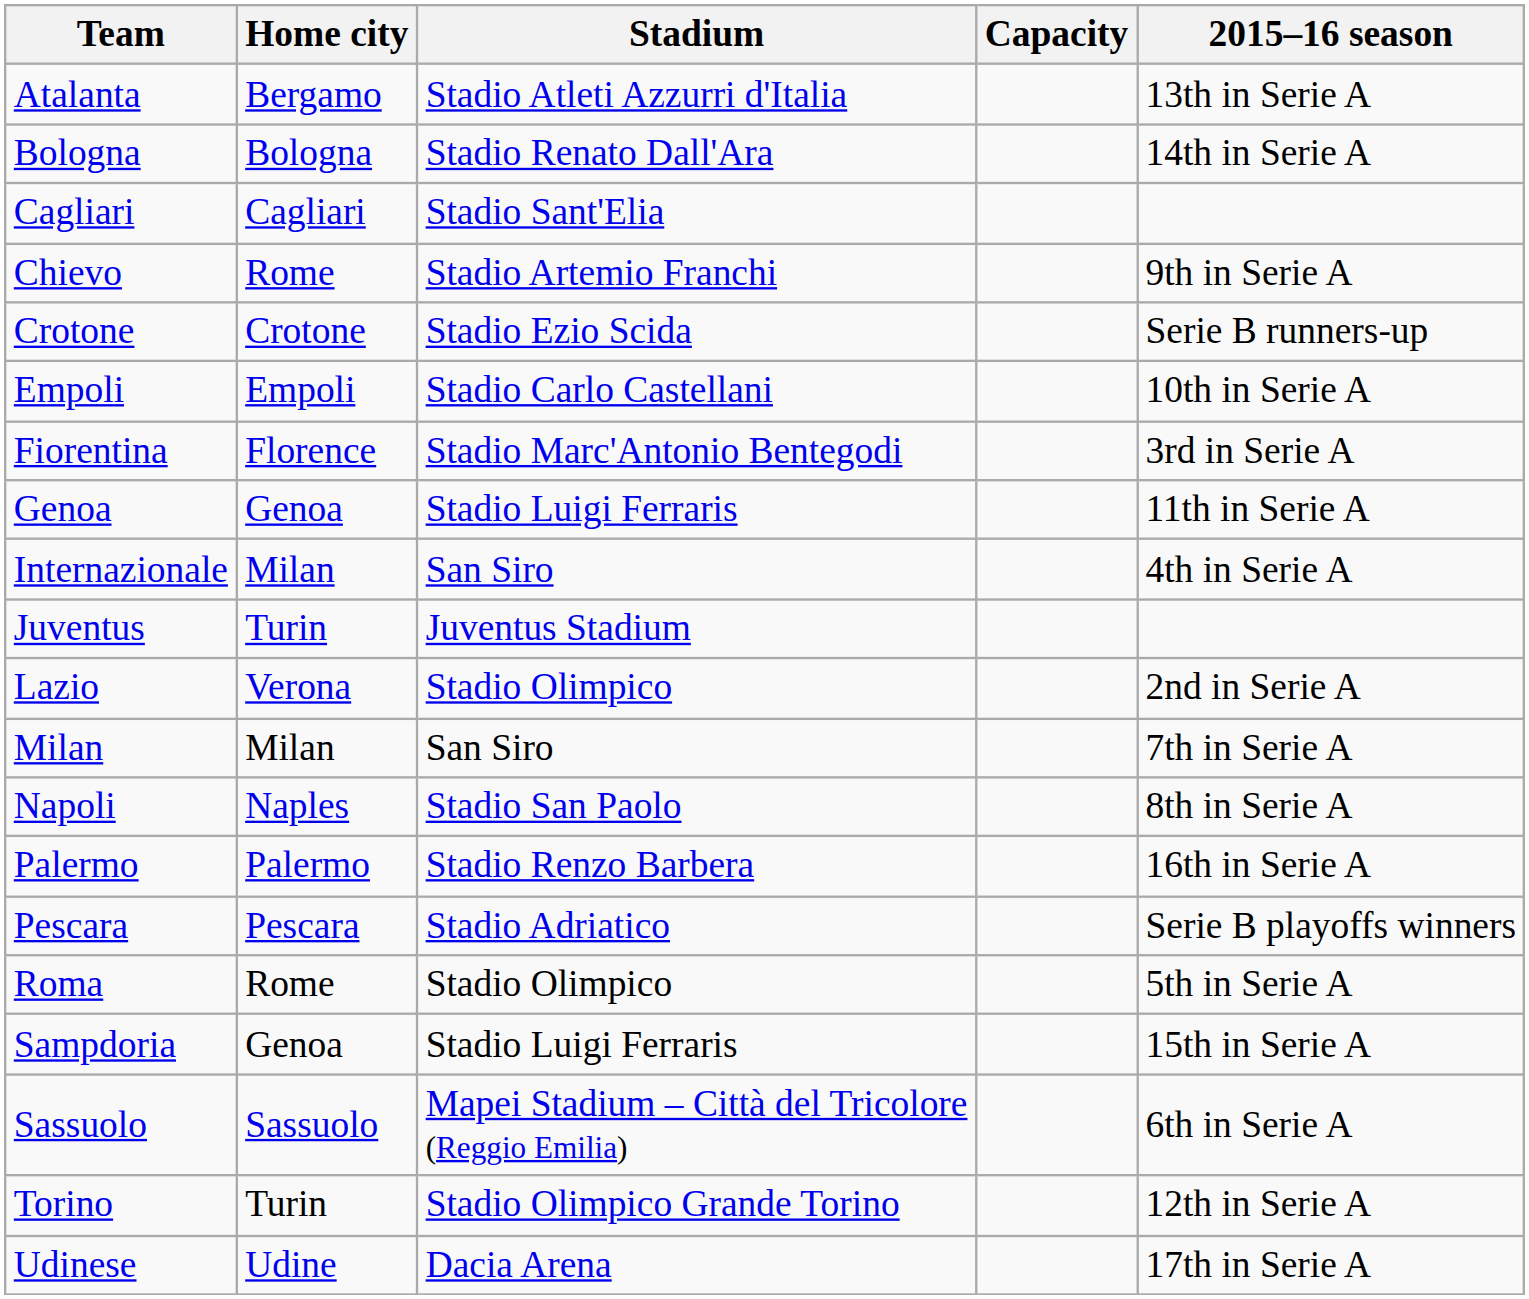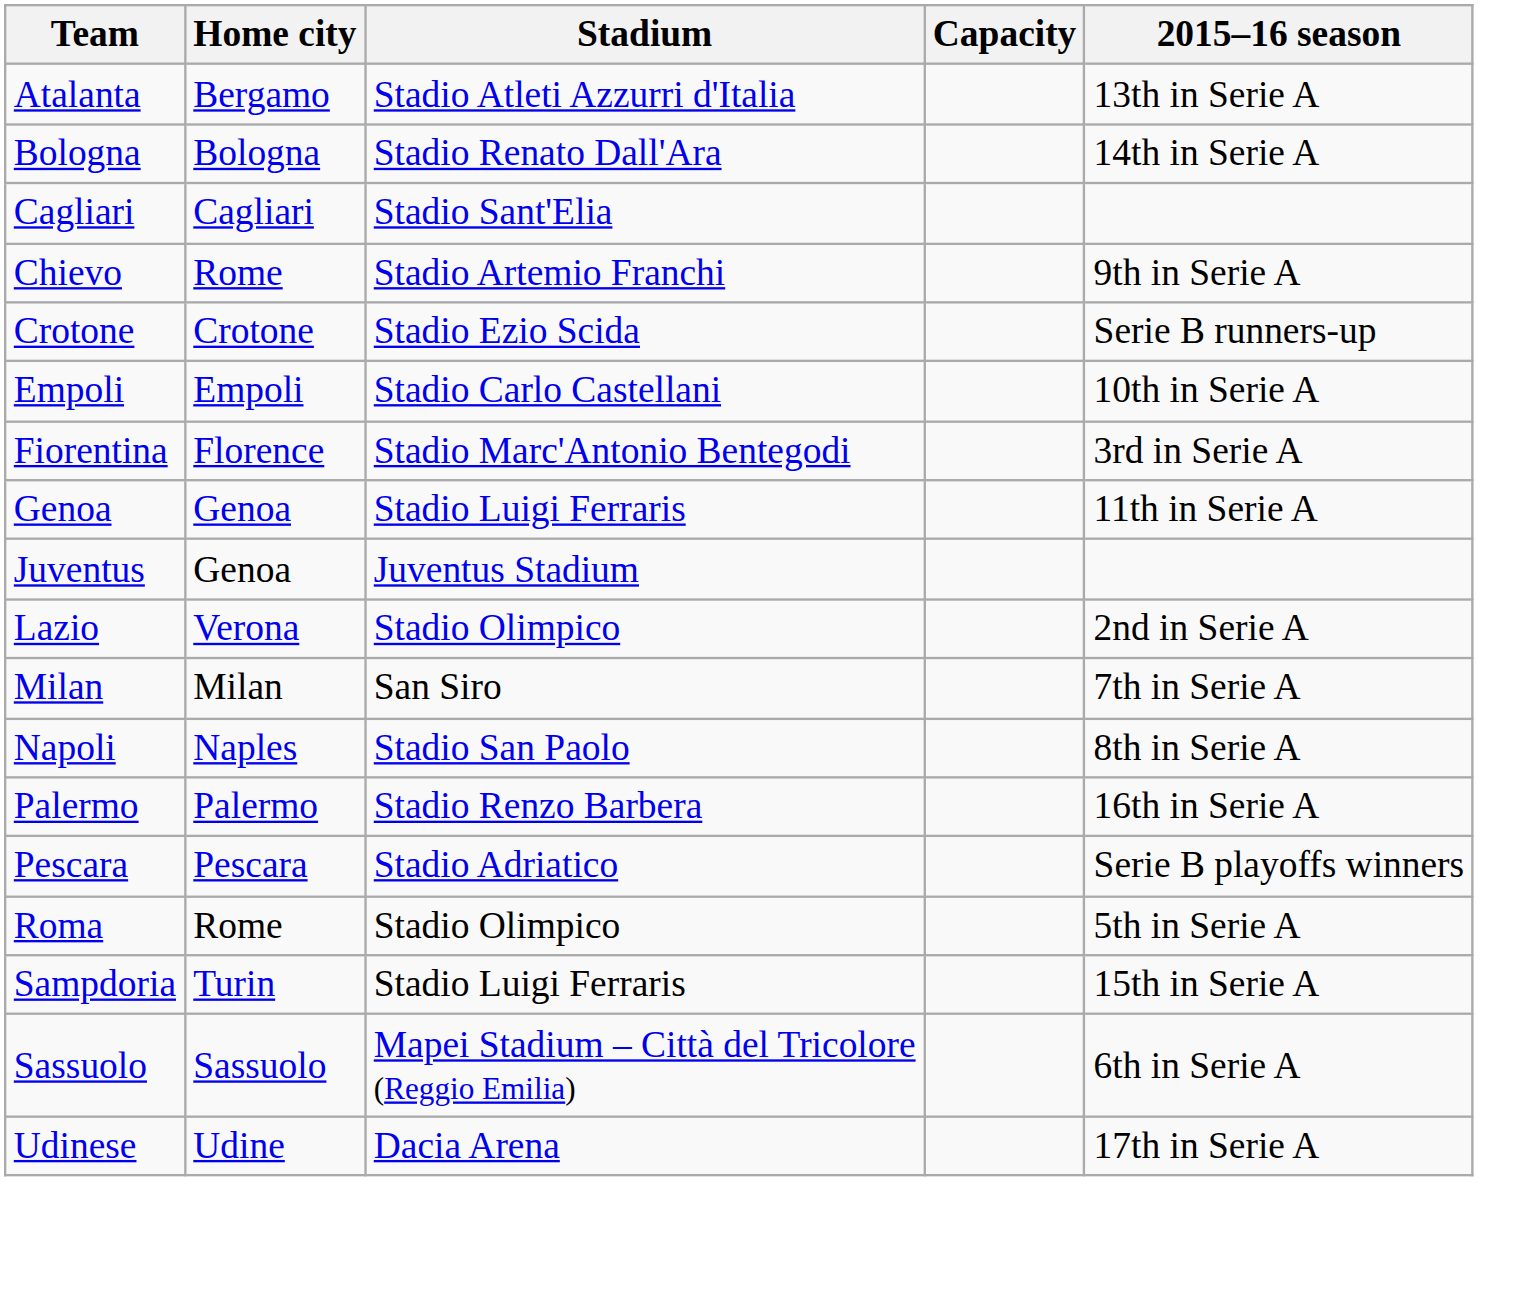- row: Internazionale | Milan | San Siro | 4th in Serie A
Juventus | Home city: Turin -> Genoa
Sampdoria | Home city: Genoa -> Turin
- row: Torino | Turin | Stadio Olimpico Grande Torino | 12th in Serie A
